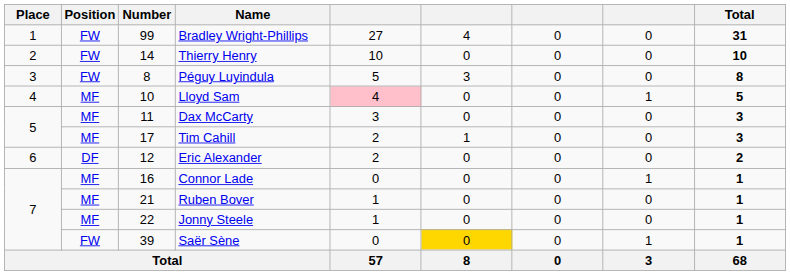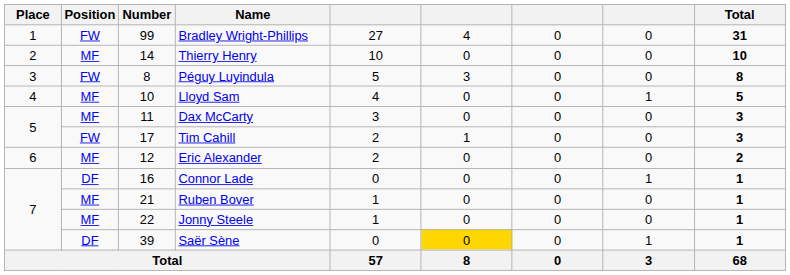Thierry Henry | Position: FW -> MF
Lloyd Sam | column 5: pink background -> no background
Tim Cahill | Position: MF -> FW
Eric Alexander | Position: DF -> MF
Connor Lade | Position: MF -> DF
Saër Sène | Position: FW -> DF
